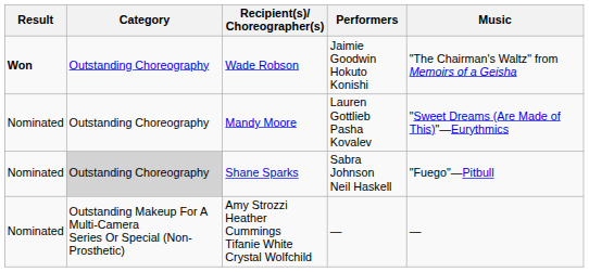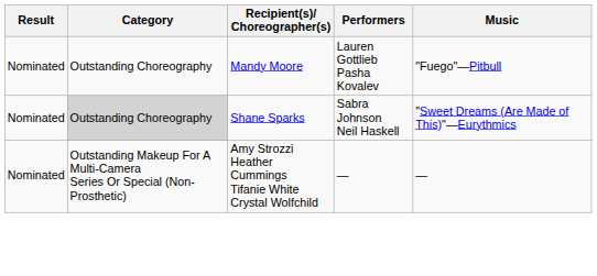- row: Won | Outstanding Choreography | Wade Robson | Jaimie Goodwin Hokuto Konishi | "The Chairman's Waltz" from Memoirs of a Geisha
Mandy Moore | Music: "Sweet Dreams (Are Made of This)"—Eurythmics -> "Fuego"—Pitbull
Shane Sparks | Music: "Fuego"—Pitbull -> "Sweet Dreams (Are Made of This)"—Eurythmics
